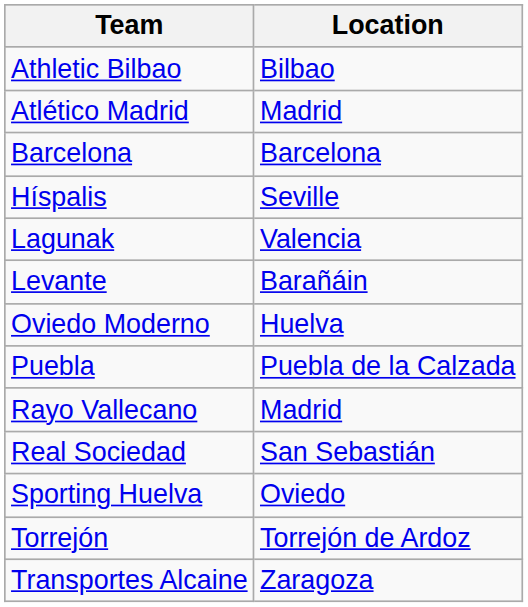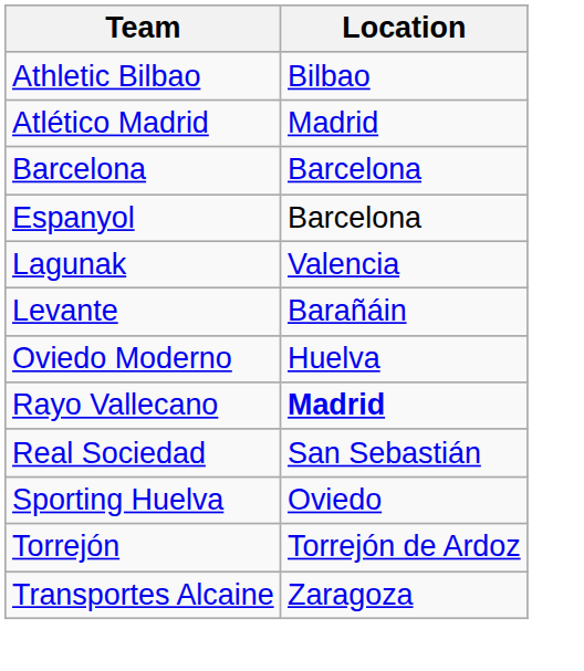+ row: Espanyol | Barcelona
- row: Híspalis | Seville
- row: Puebla | Puebla de la Calzada
Rayo Vallecano | Location: normal -> bold
